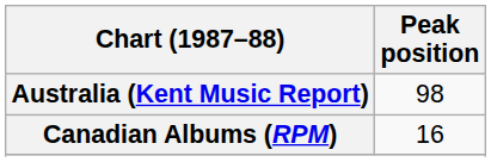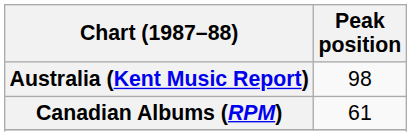Canadian Albums (RPM) | Peak position: 16 -> 61
